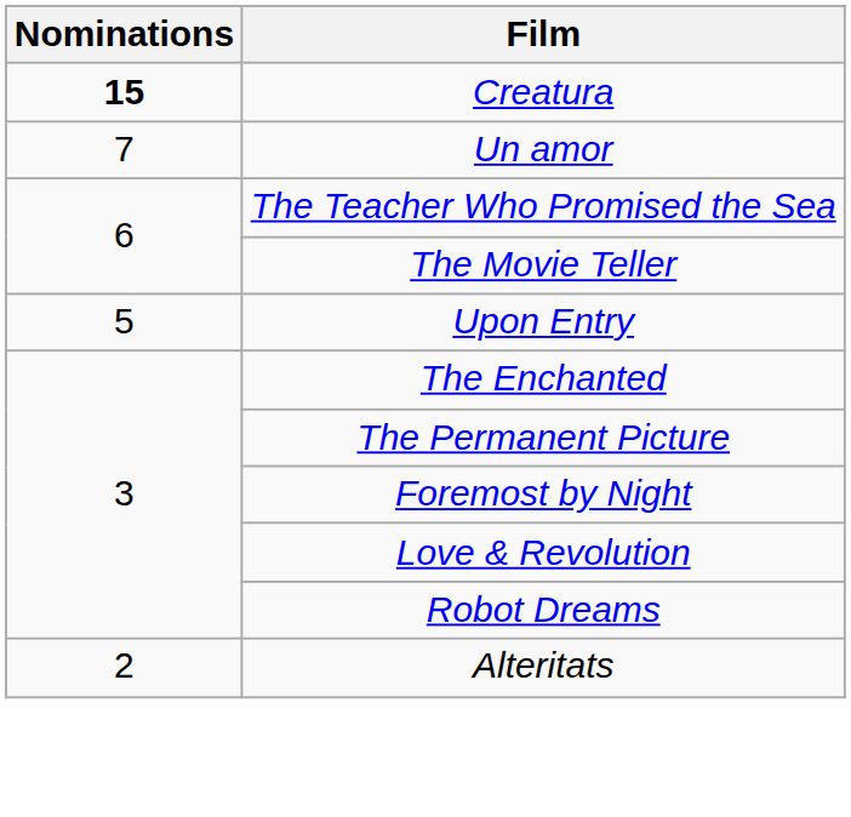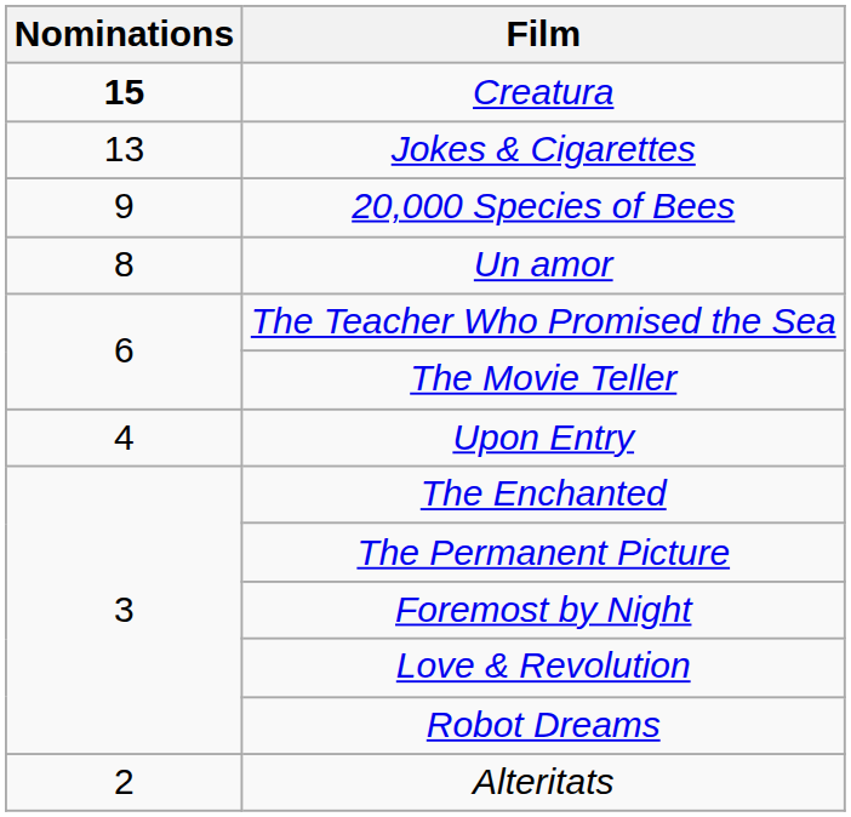+ row: 13 | Jokes & Cigarettes
+ row: 9 | 20,000 Species of Bees
Un amor | Nominations: 7 -> 8
Upon Entry | Nominations: 5 -> 4
